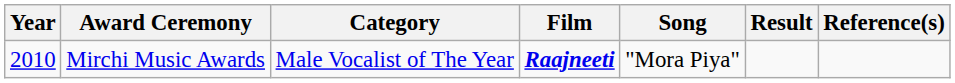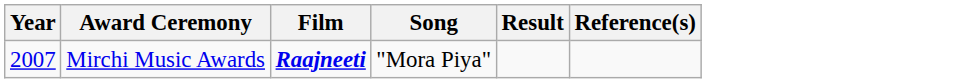- column: Category | Male Vocalist of The Year
Mirchi Music Awards | Year: 2010 -> 2007
